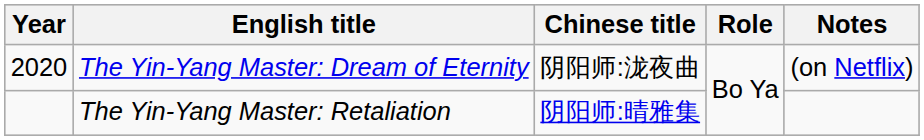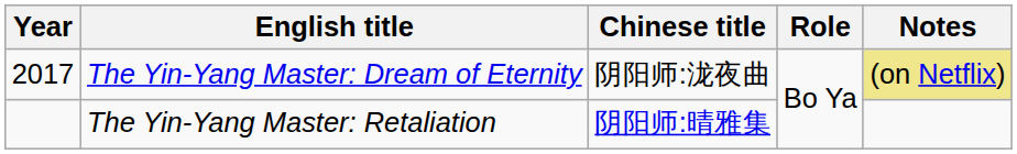The Yin-Yang Master: Dream of Eternity | Year: 2020 -> 2017
The Yin-Yang Master: Dream of Eternity | Notes: no background -> khaki background
